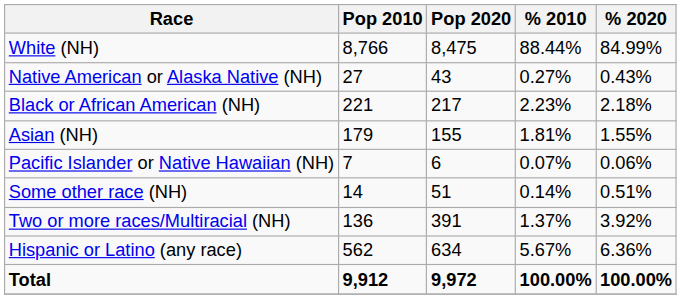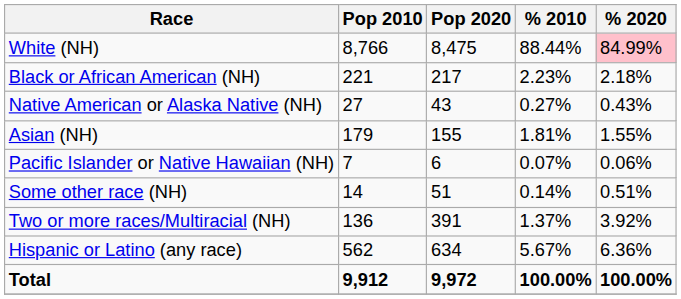White (NH) | % 2020: no background -> pink background
rows swapped: Black or African American (NH) <-> Native American or Alaska Native (NH)
